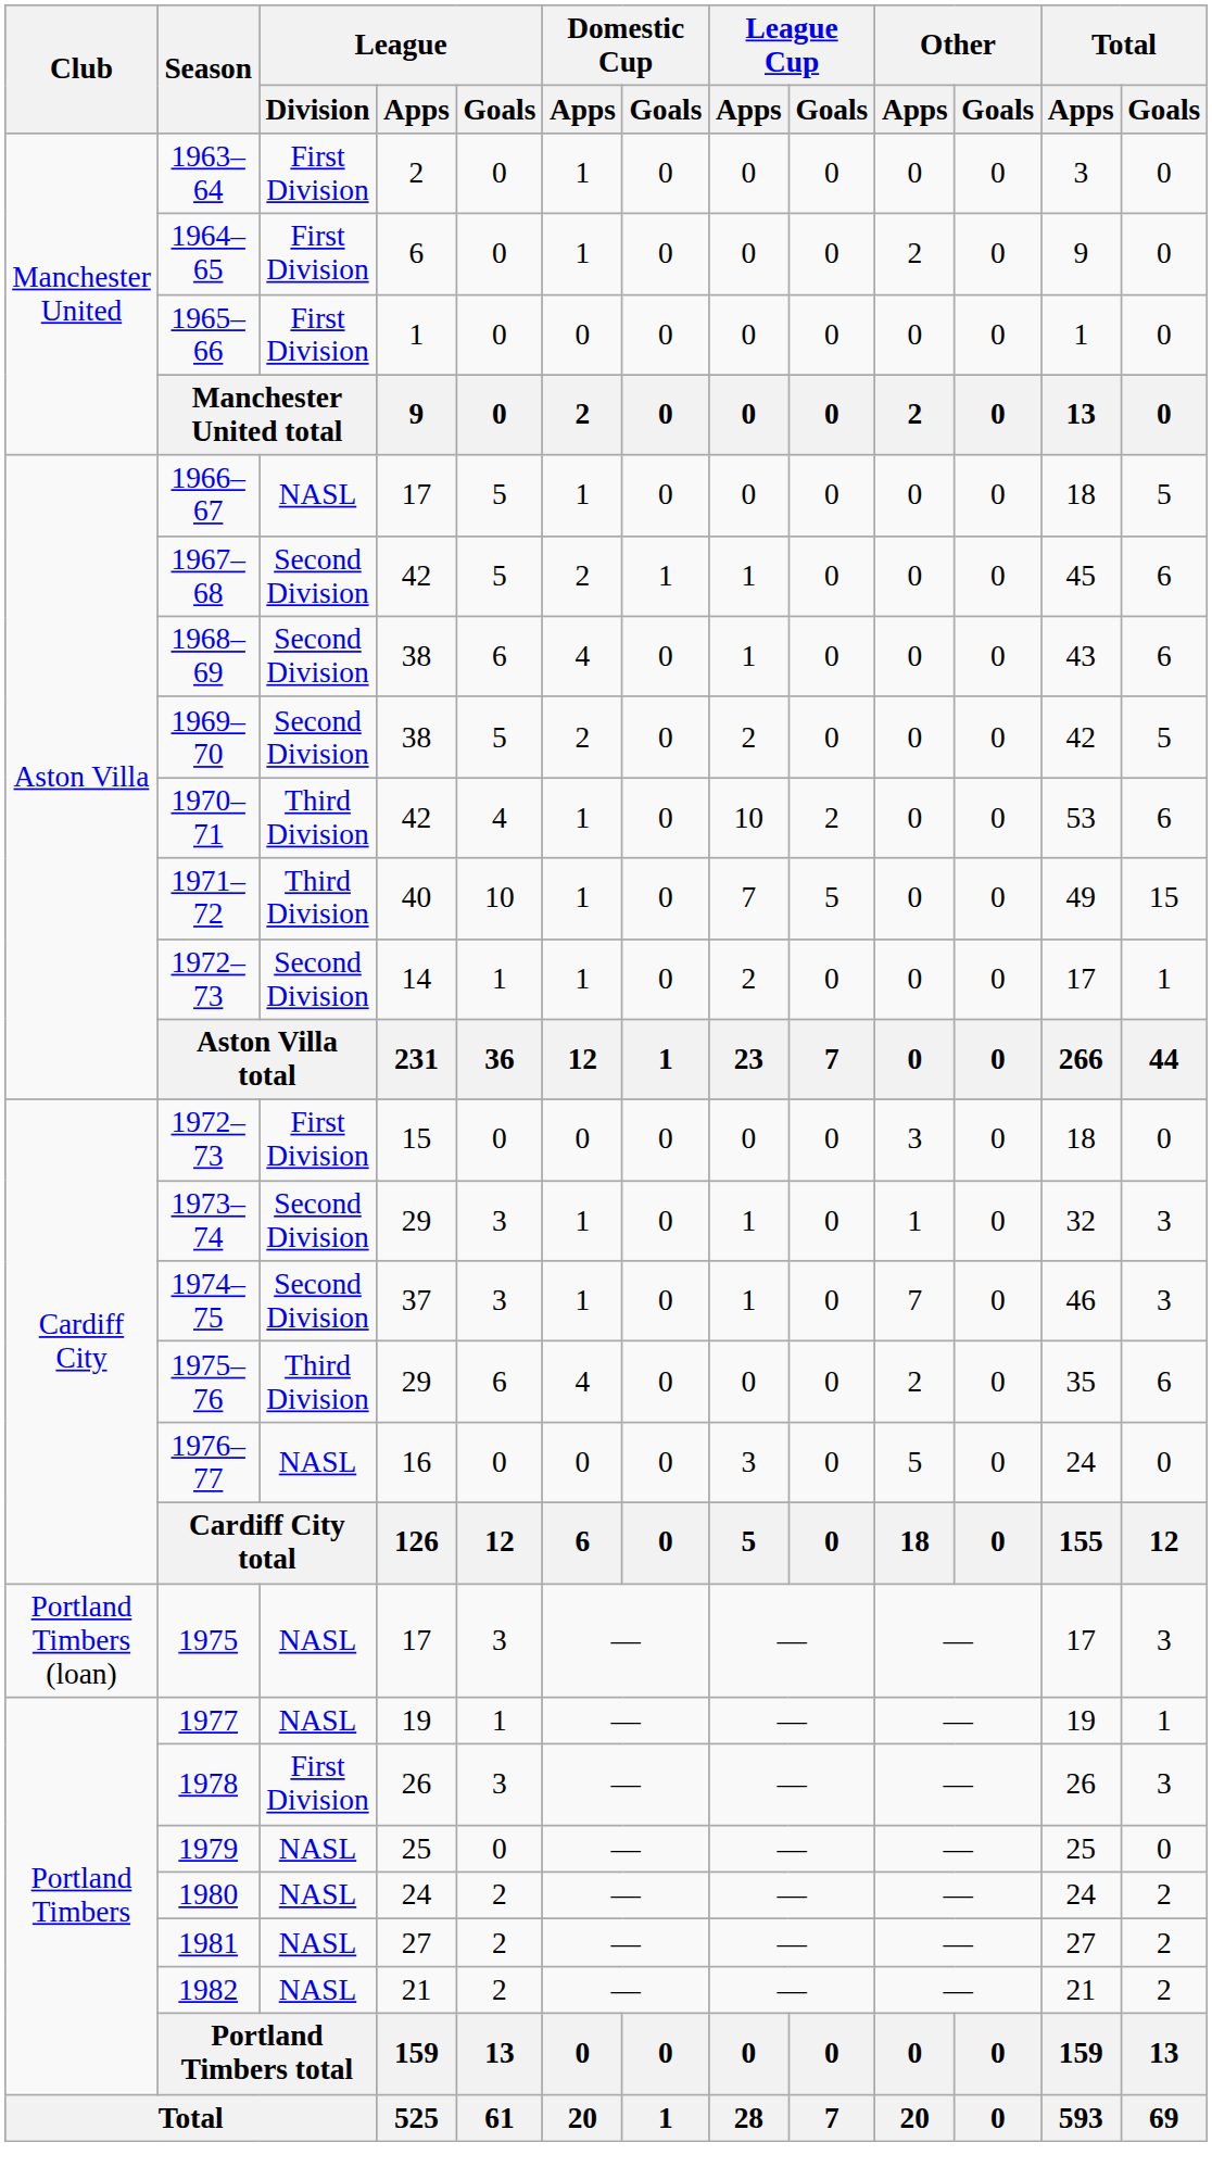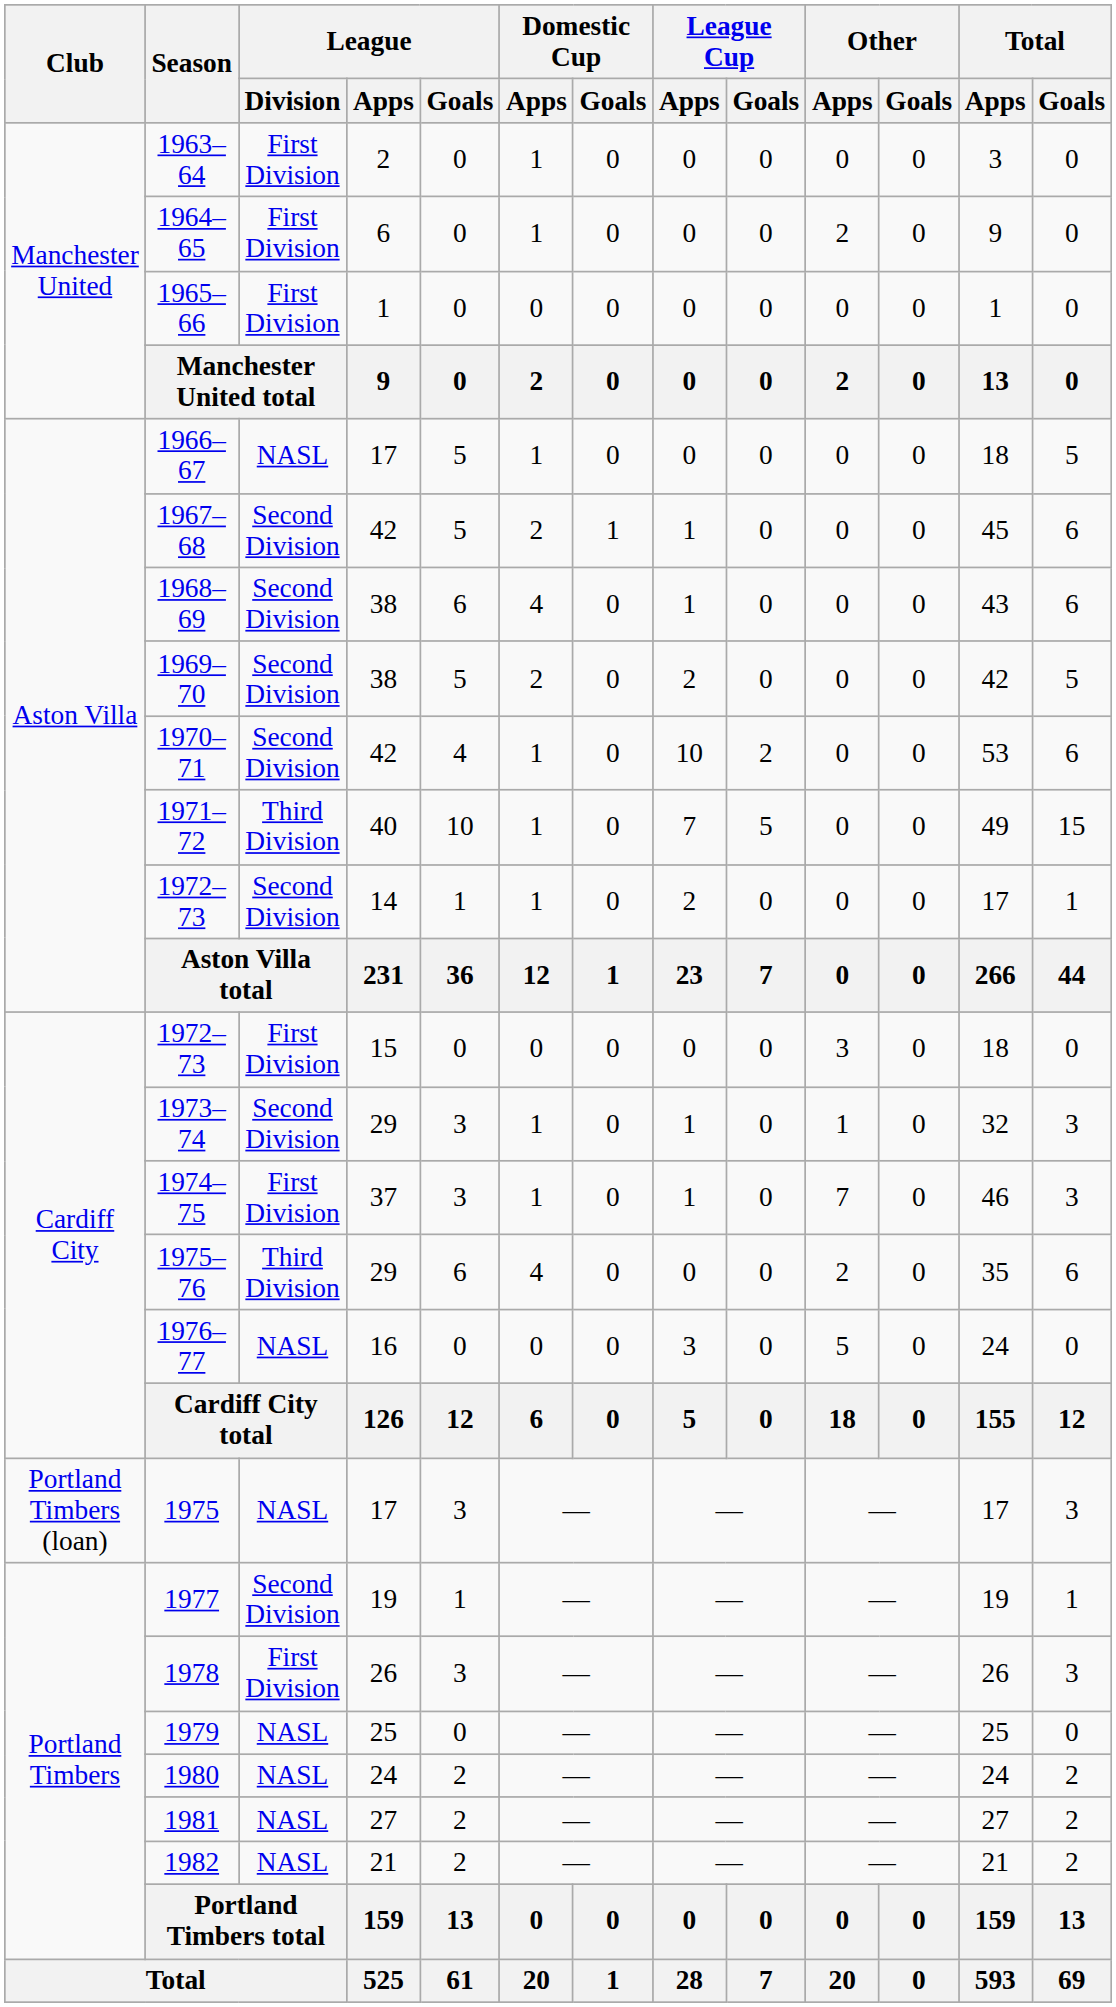1970–71 | League / Division: Third Division -> Second Division
1974–75 | League / Division: Second Division -> First Division
1977 | League / Division: NASL -> Second Division
